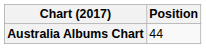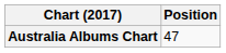Australia Albums Chart | Position: 44 -> 47
